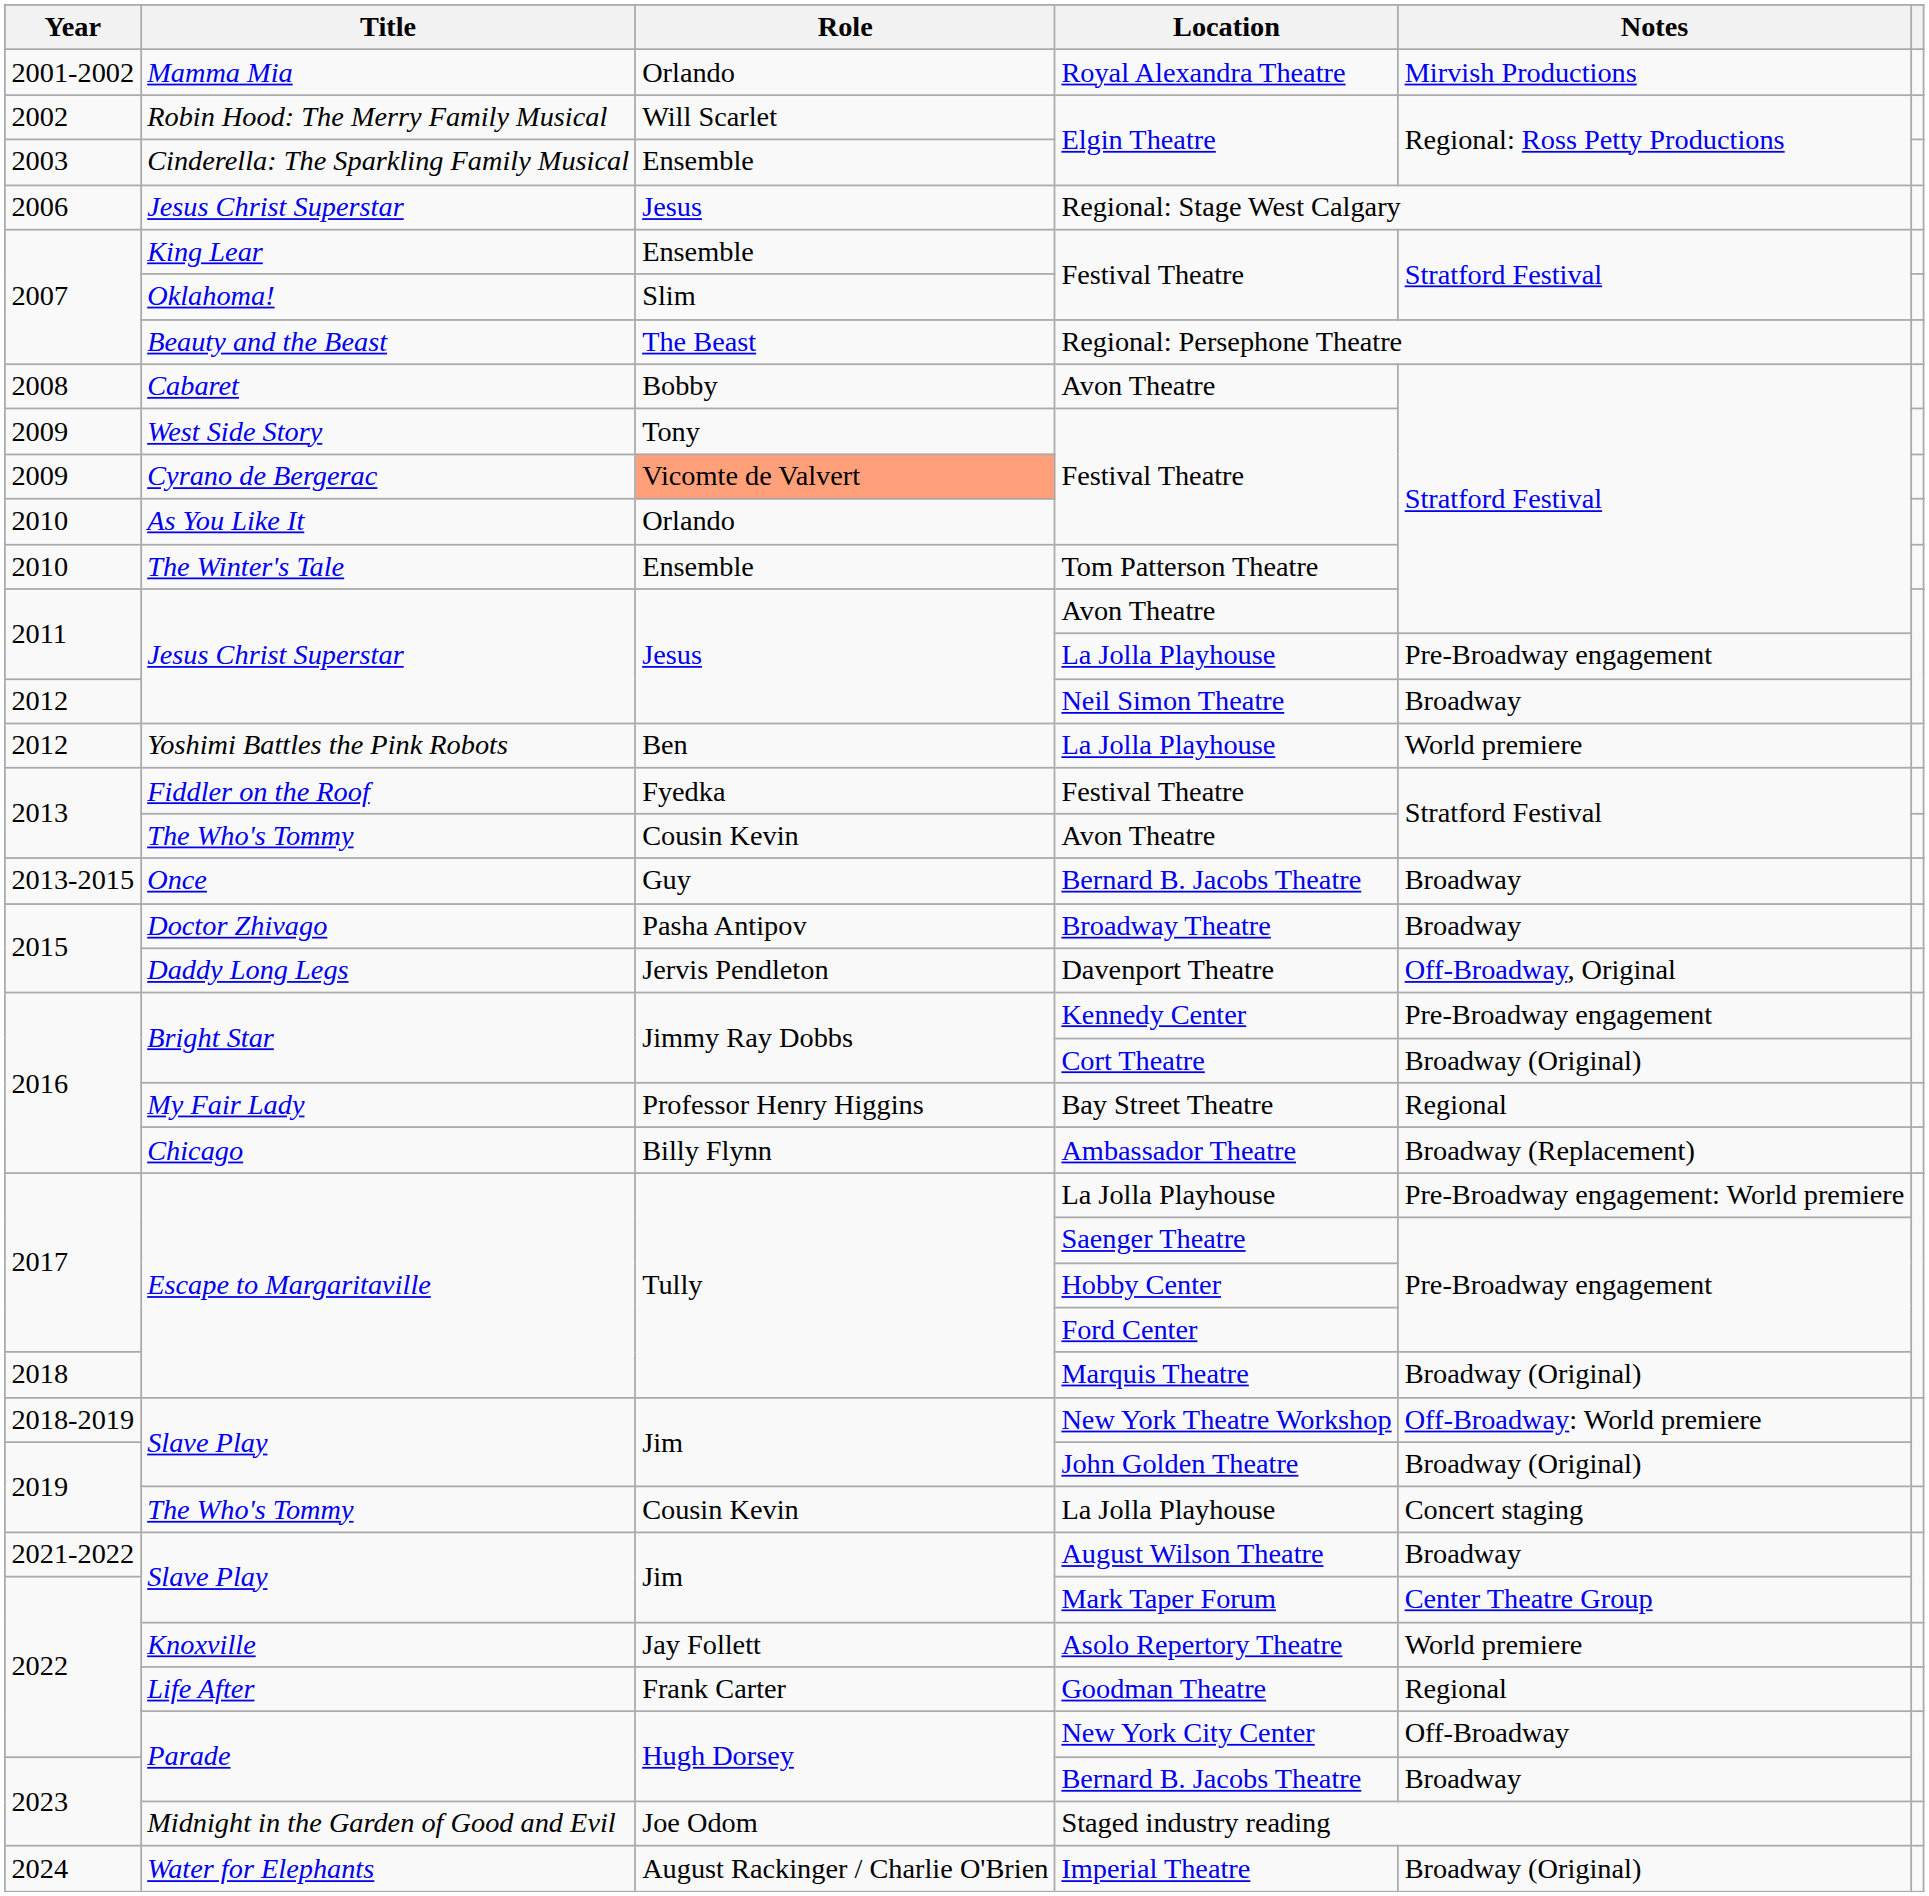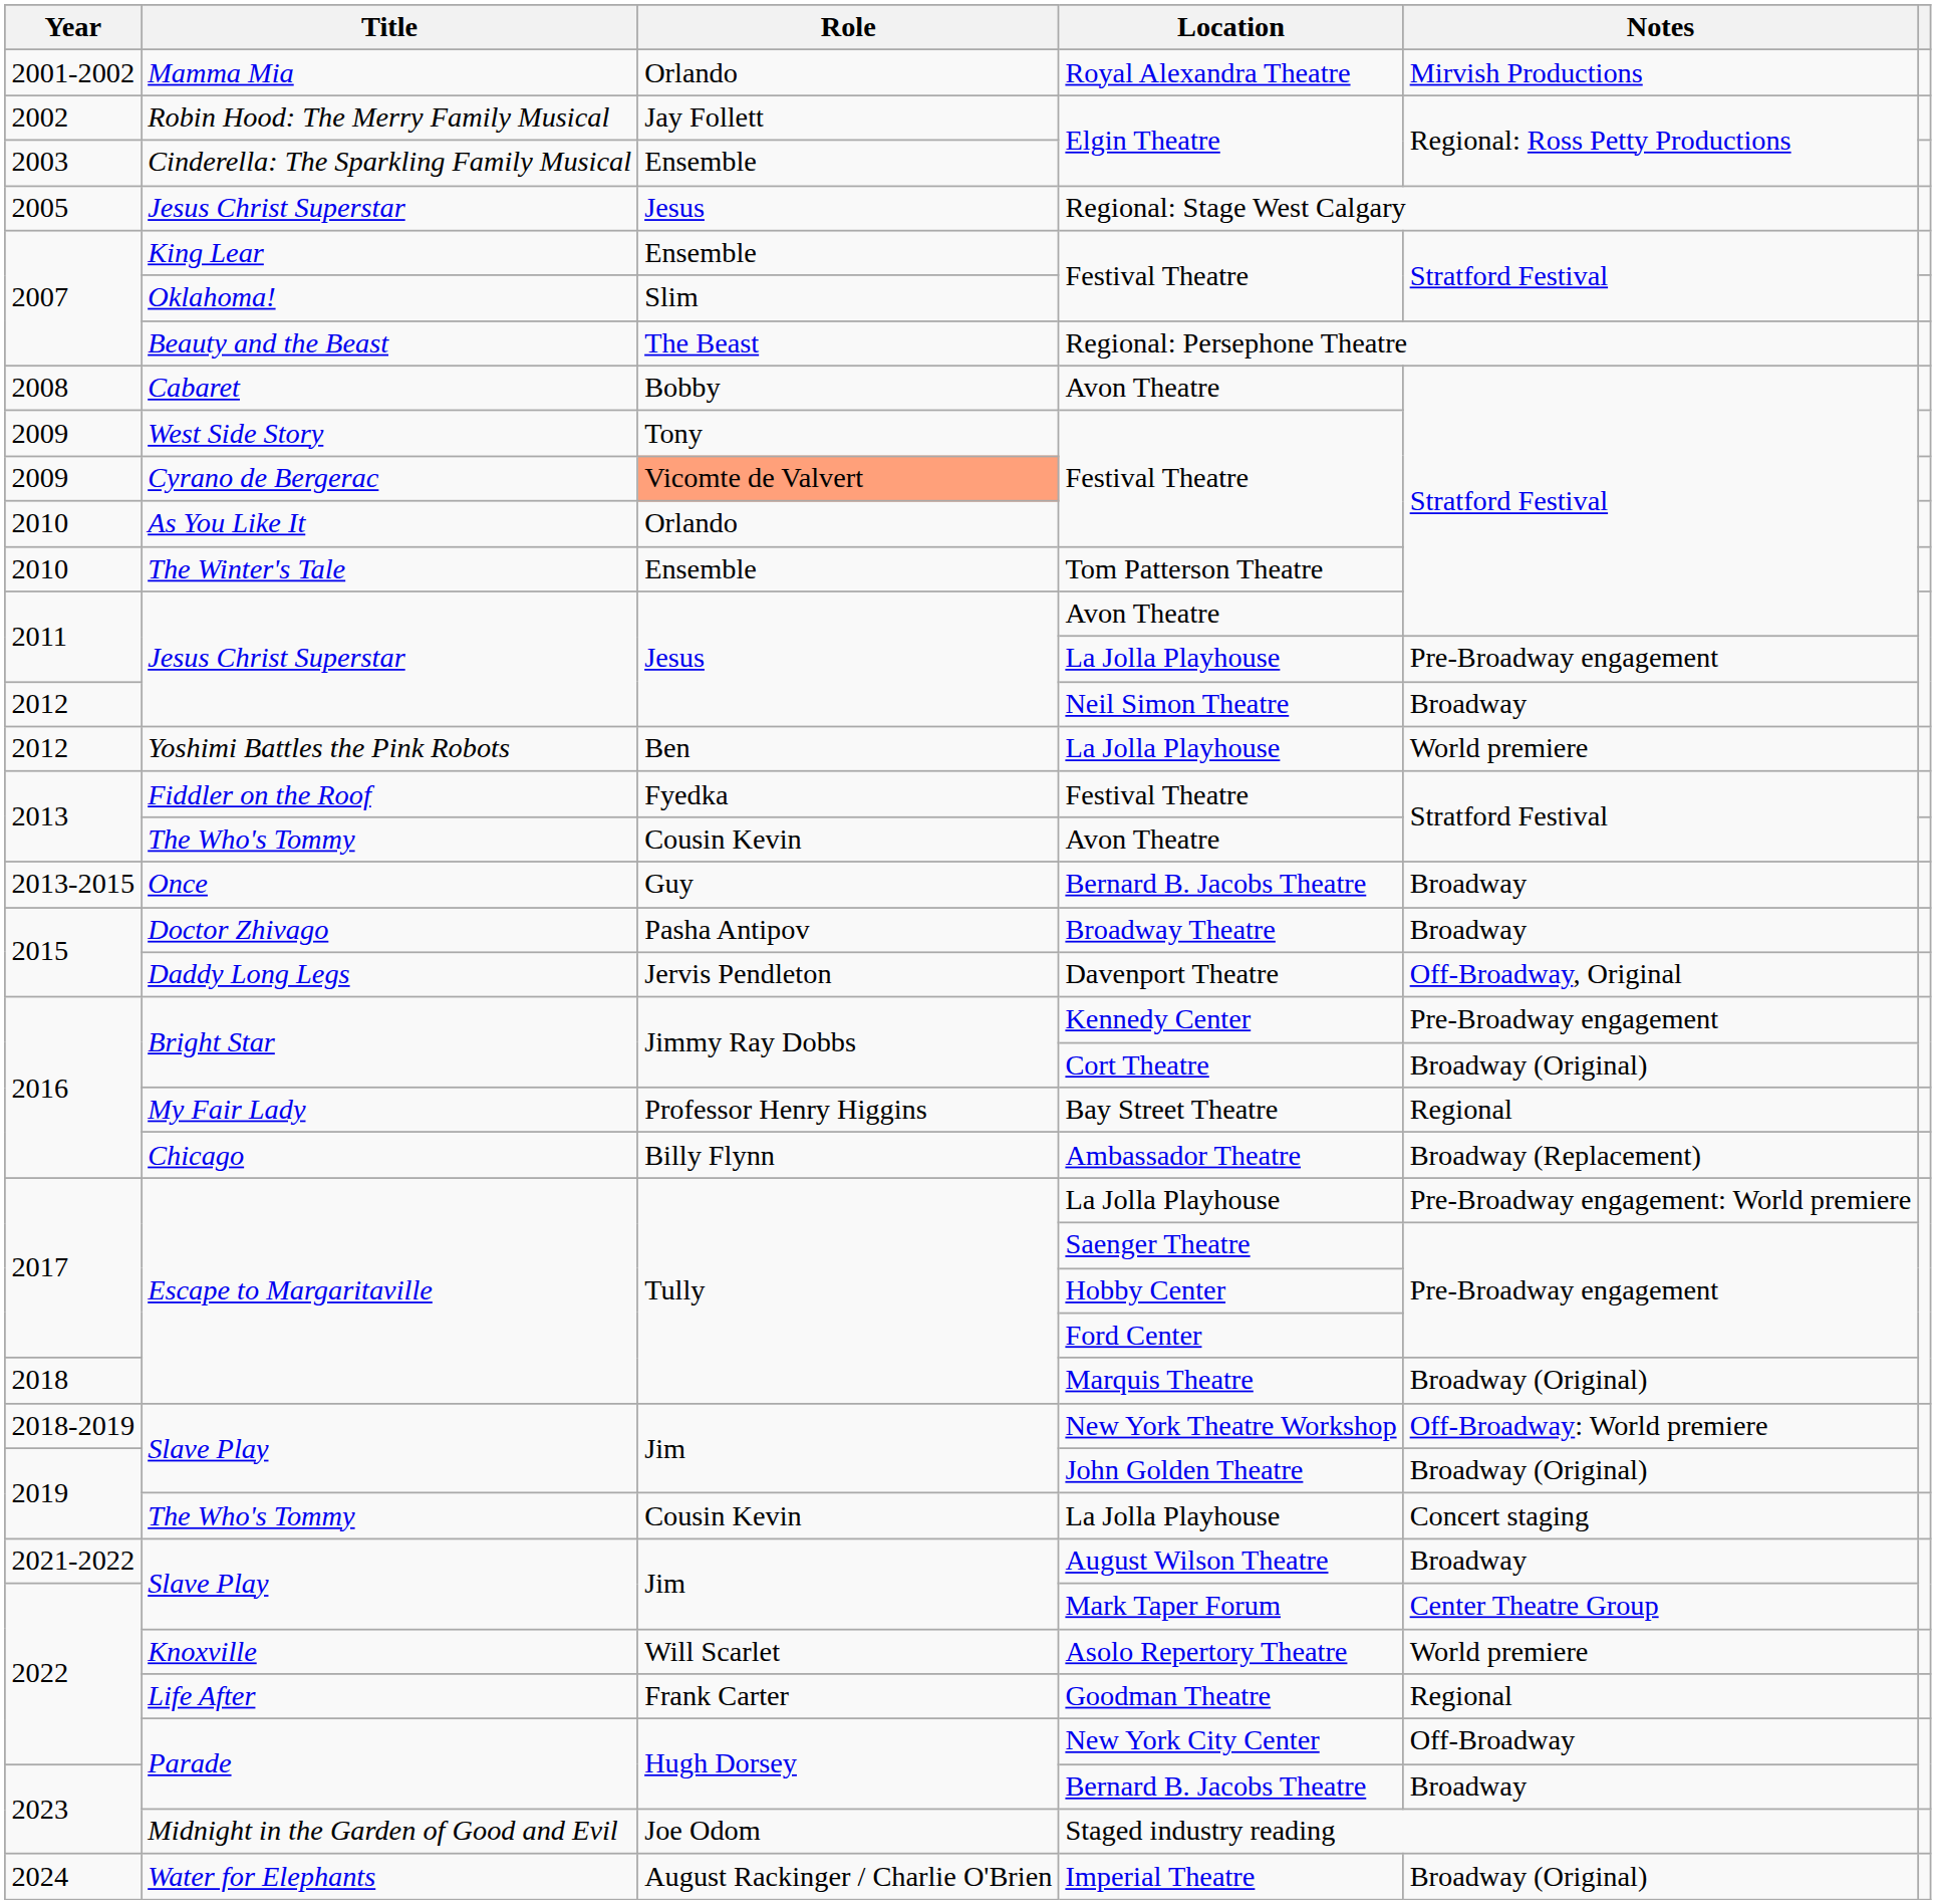Robin Hood: The Merry Family Musical / Elgin Theatre | Role: Will Scarlet -> Jay Follett
Regional: Stage West Calgary | Year: 2006 -> 2005
Asolo Repertory Theatre | Role: Jay Follett -> Will Scarlet
